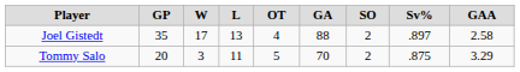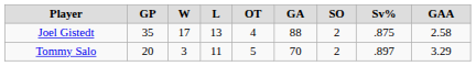Joel Gistedt | Sv%: .897 -> .875
Tommy Salo | Sv%: .875 -> .897
